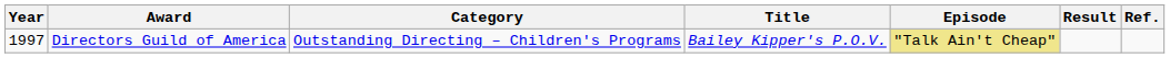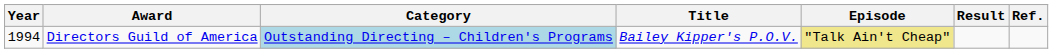Directors Guild of America | Year: 1997 -> 1994
Directors Guild of America | Category: no background -> lightblue background
